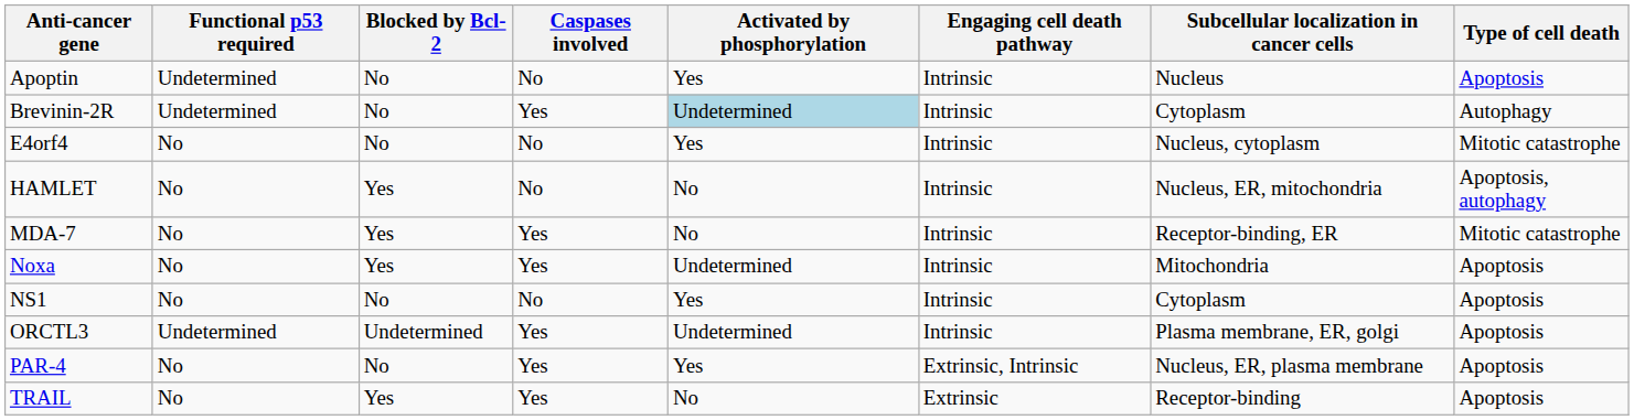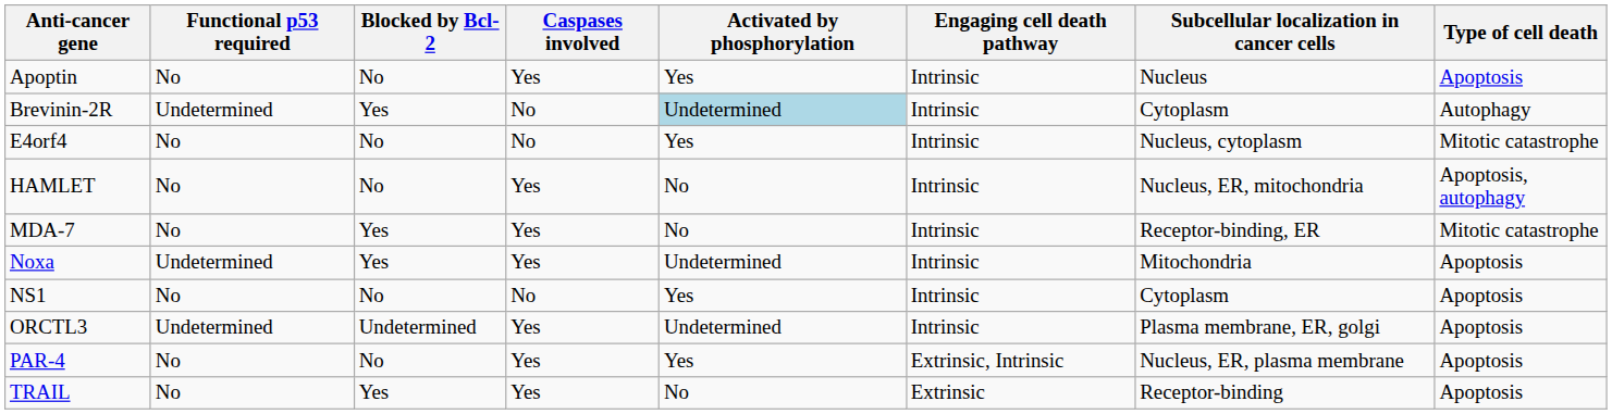Apoptin | Functional p53 required: Undetermined -> No
Apoptin | Caspases involved: No -> Yes
Brevinin-2R | Blocked by Bcl-2: No -> Yes
Brevinin-2R | Caspases involved: Yes -> No
HAMLET | Blocked by Bcl-2: Yes -> No
HAMLET | Caspases involved: No -> Yes
Noxa | Functional p53 required: No -> Undetermined
